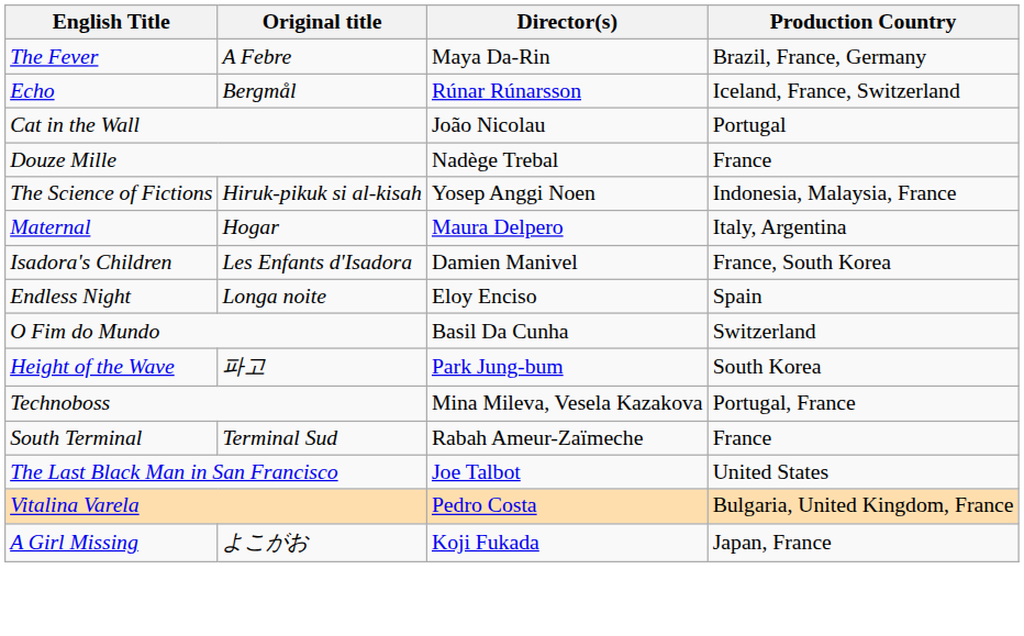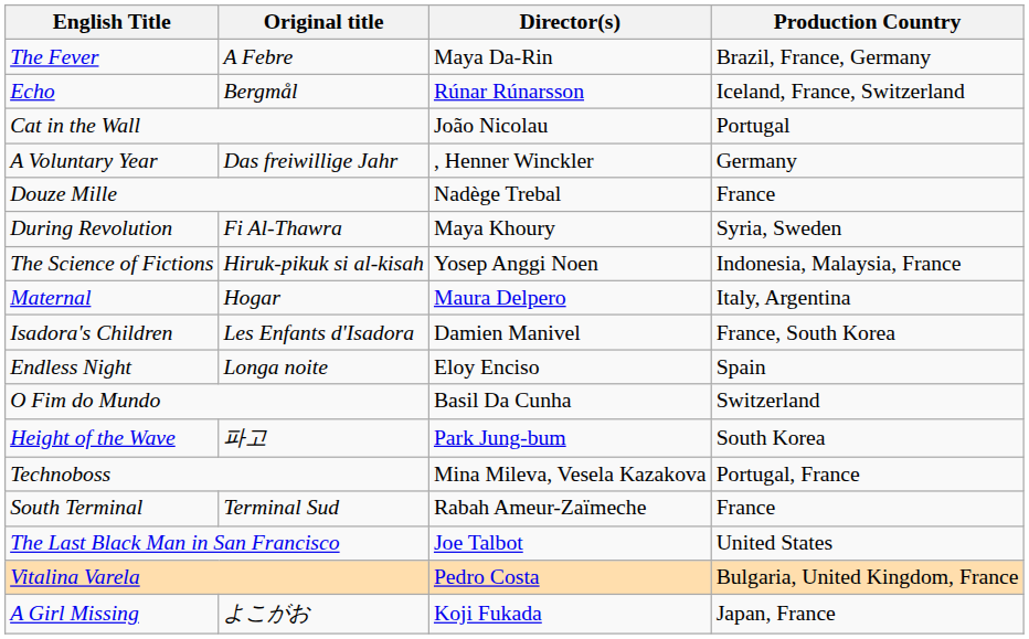+ row: A Voluntary Year | Das freiwillige Jahr | , Henner Winckler | Germany
+ row: During Revolution | Fi Al-Thawra | Maya Khoury | Syria, Sweden
